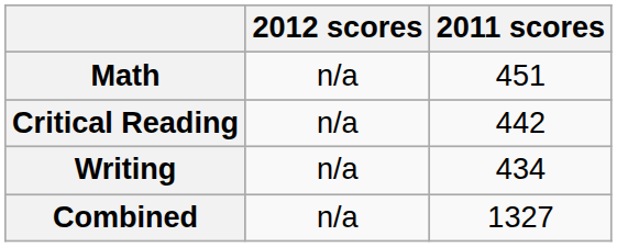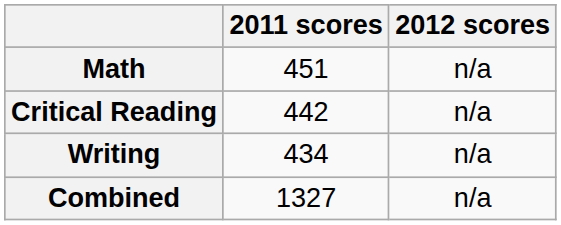columns swapped: 2012 scores <-> 2011 scores
